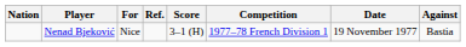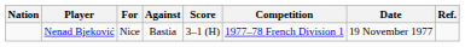columns swapped: Against <-> Ref.
